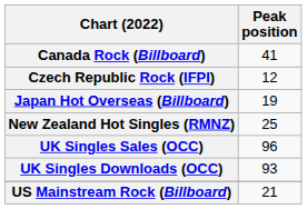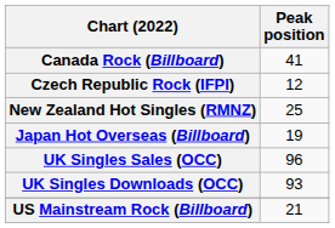rows swapped: Japan Hot Overseas (Billboard) <-> New Zealand Hot Singles (RMNZ)
